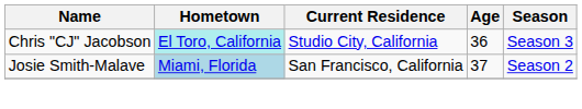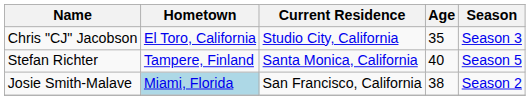Chris "CJ" Jacobson | Hometown: paleturquoise background -> no background
Chris "CJ" Jacobson | Age: 36 -> 35
+ row: Stefan Richter | Tampere, Finland | Santa Monica, California | 40 | Season 5
Josie Smith-Malave | Age: 37 -> 38
